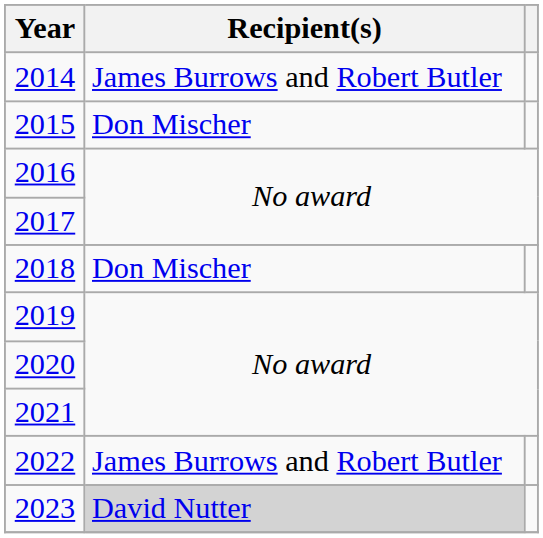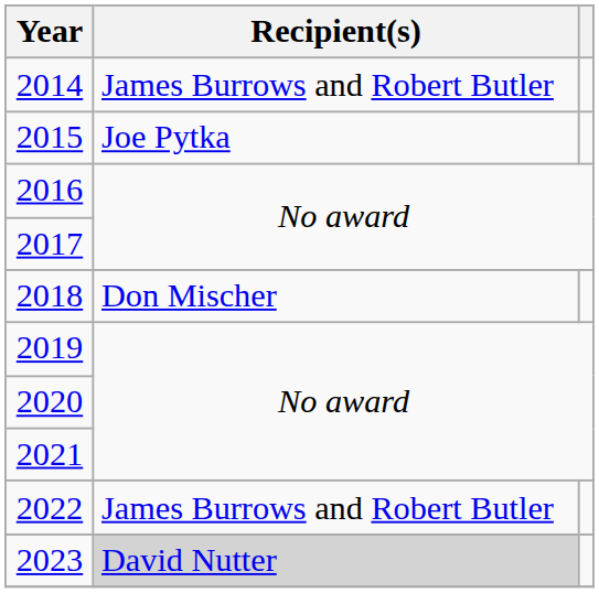2015 | Recipient(s): Don Mischer -> Joe Pytka
